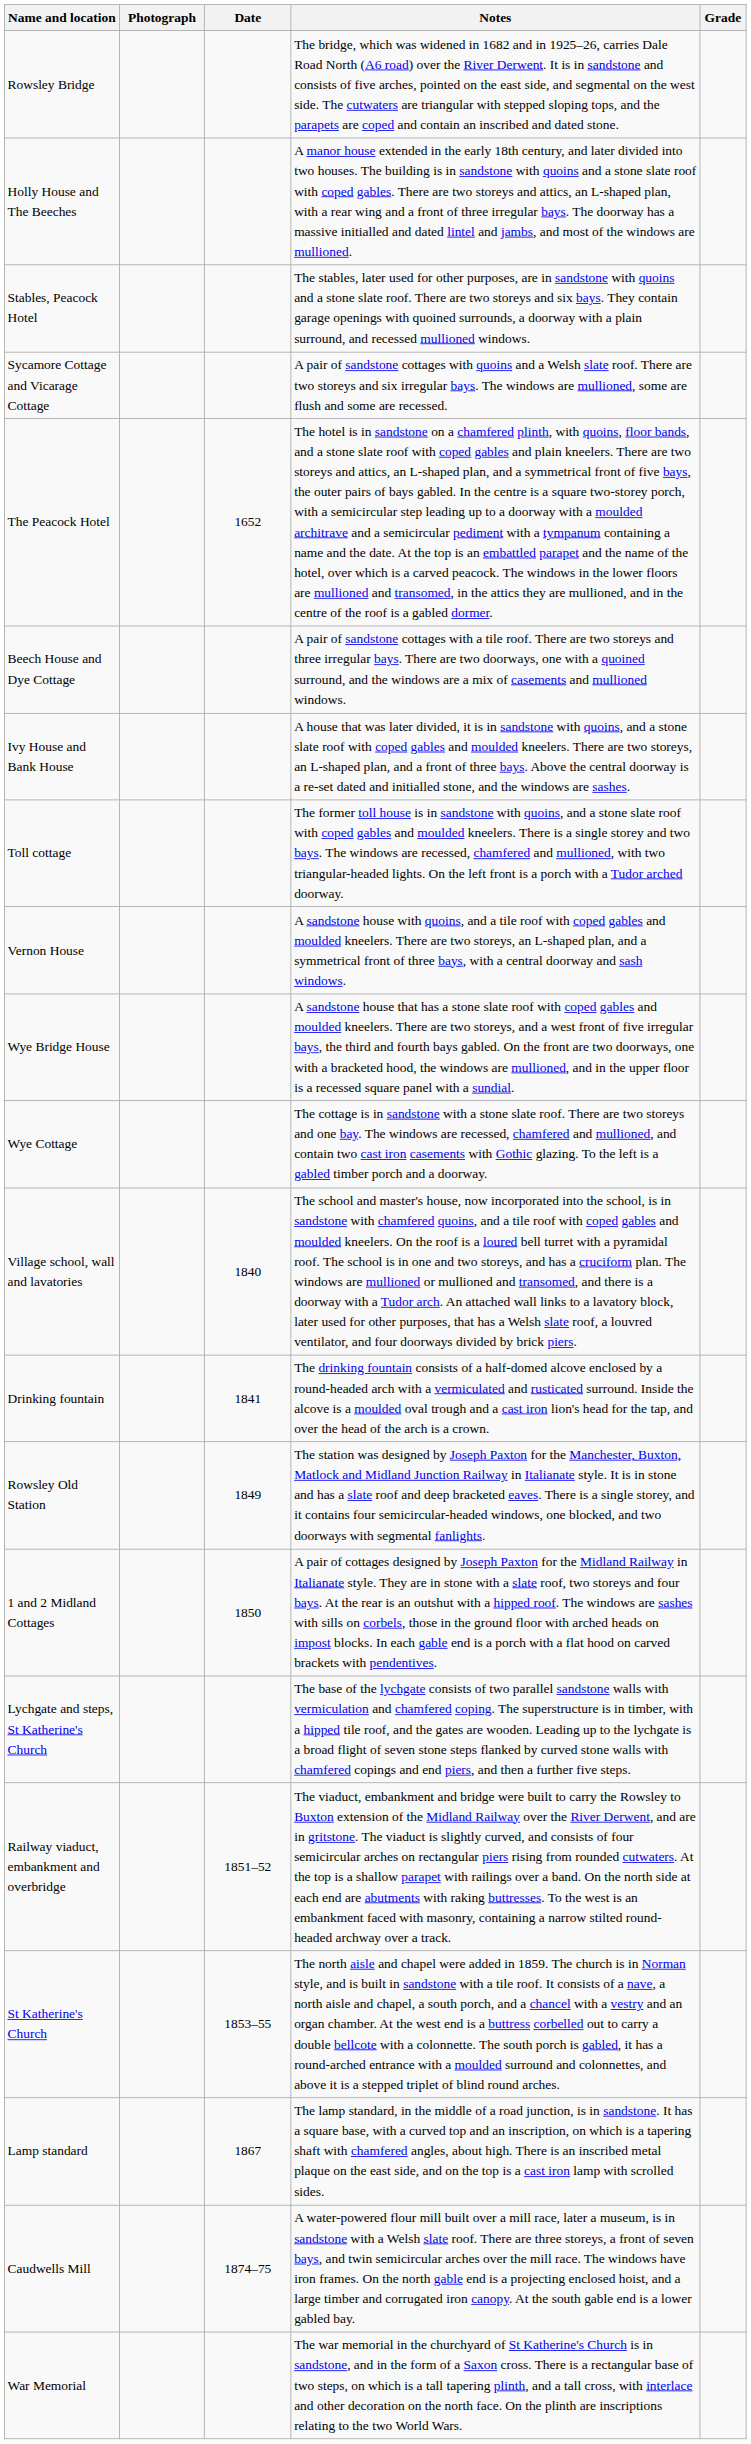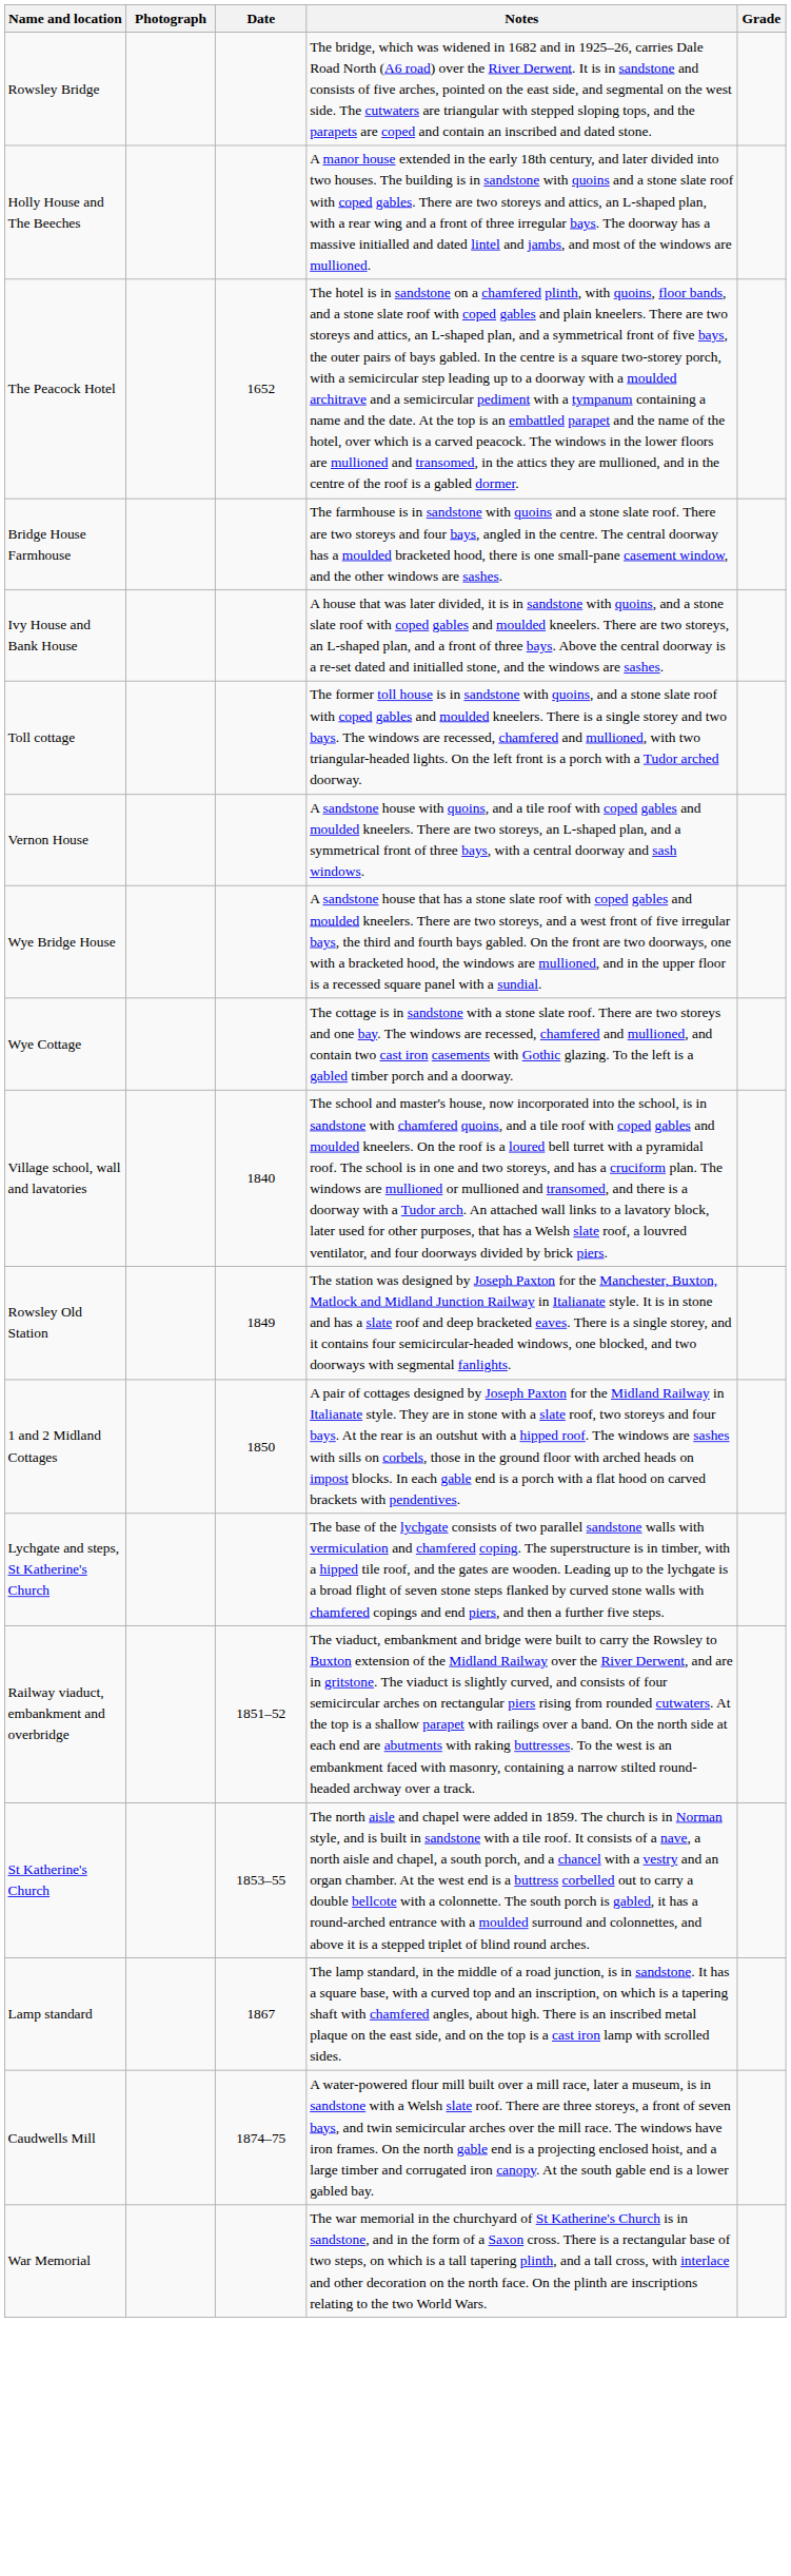- row: Stables, Peacock Hotel | The stables, later used for other purposes, are in sandstone with quoins and a stone slate roof. There are two storeys and six bays. They contain garage openings with quoined surrounds, a doorway with a plain surround, and recessed mullioned windows.
- row: Sycamore Cottage and Vicarage Cottage | A pair of sandstone cottages with quoins and a Welsh slate roof. There are two storeys and six irregular bays. The windows are mullioned, some are flush and some are recessed.
- row: Beech House and Dye Cottage | A pair of sandstone cottages with a tile roof. There are two storeys and three irregular bays. There are two doorways, one with a quoined surround, and the windows are a mix of casements and mullioned windows.
+ row: Bridge House Farmhouse | The farmhouse is in sandstone with quoins and a stone slate roof. There are two storeys and four bays, angled in the centre. The central doorway has a moulded bracketed hood, there is one small-pane casement window, and the other windows are sashes.
- row: Drinking fountain | 1841 | The drinking fountain consists of a half-domed alcove enclosed by a round-headed arch with a vermiculated and rusticated surround. Inside the alcove is a moulded oval trough and a cast iron lion's head for the tap, and over the head of the arch is a crown.
